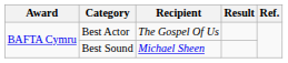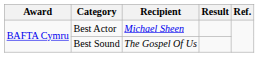Best Actor | Recipient: The Gospel Of Us -> Michael Sheen
Best Sound | Recipient: Michael Sheen -> The Gospel Of Us
